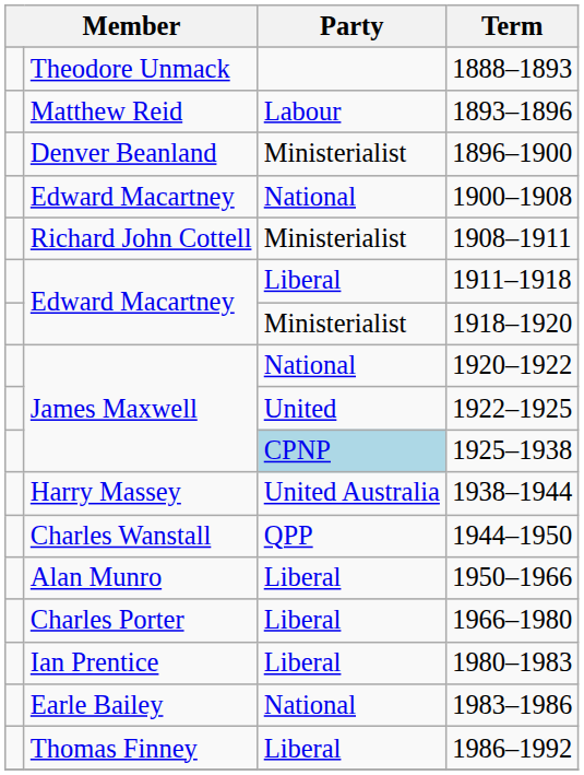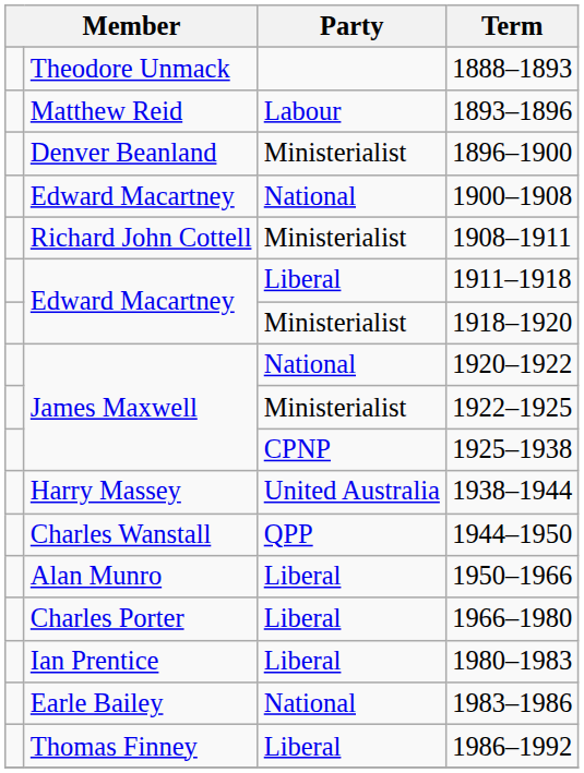1922–1925 | Party: United -> Ministerialist
1925–1938 | Party: lightblue background -> no background
